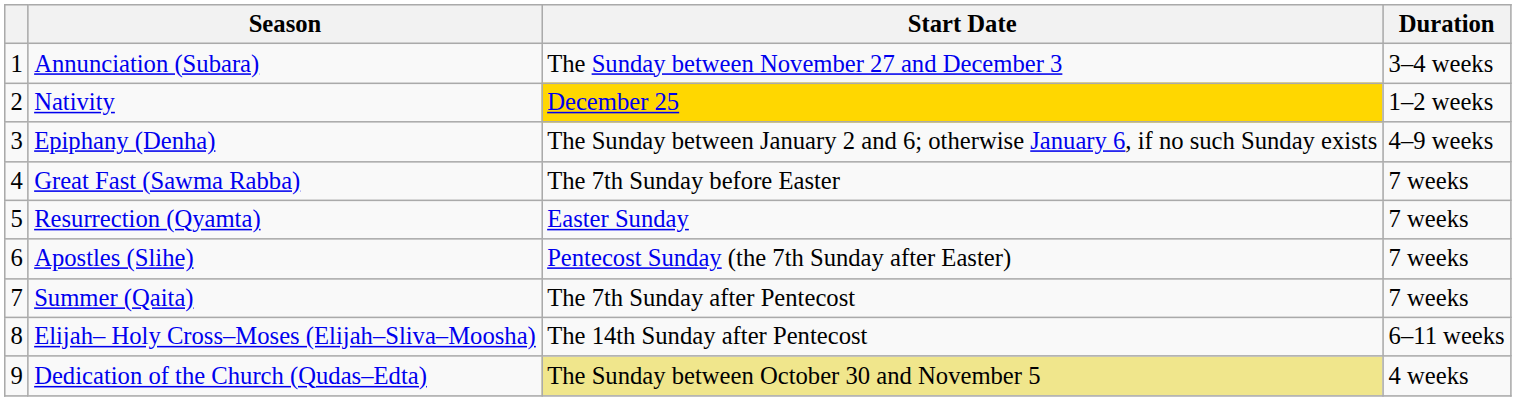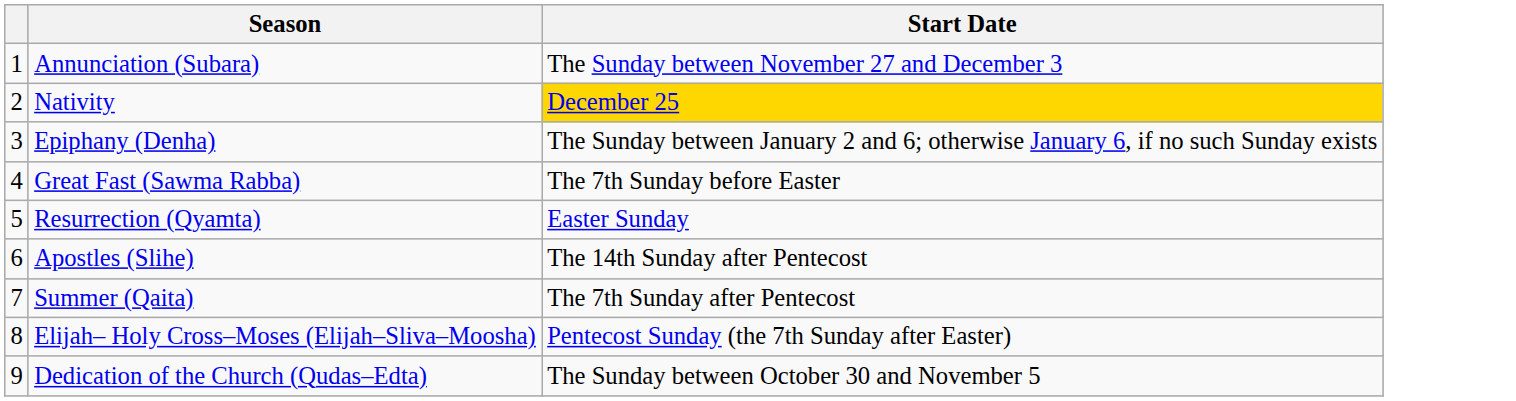- column: Duration | 3–4 weeks | 1–2 weeks | 4–9 weeks | 7 weeks | 7 weeks | 7 weeks | 7 weeks | 6–11 weeks | 4 weeks
Apostles (Slihe) | Start Date: Pentecost Sunday (the 7th Sunday after Easter) -> The 14th Sunday after Pentecost
Elijah– Holy Cross–Moses (Elijah–Sliva–Moosha) | Start Date: The 14th Sunday after Pentecost -> Pentecost Sunday (the 7th Sunday after Easter)
Dedication of the Church (Qudas–Edta) | Start Date: khaki background -> no background
